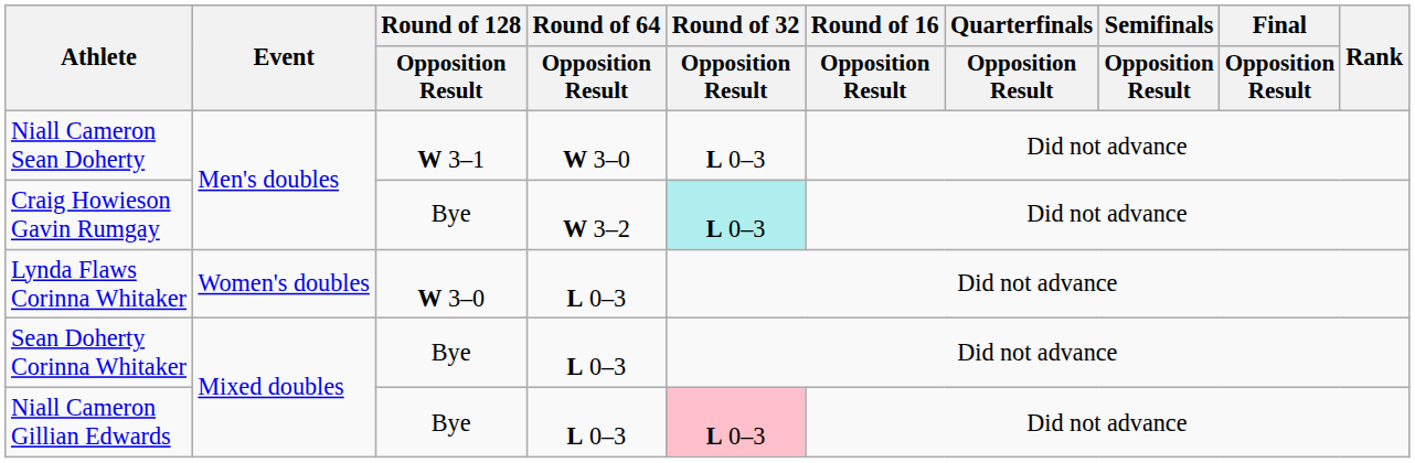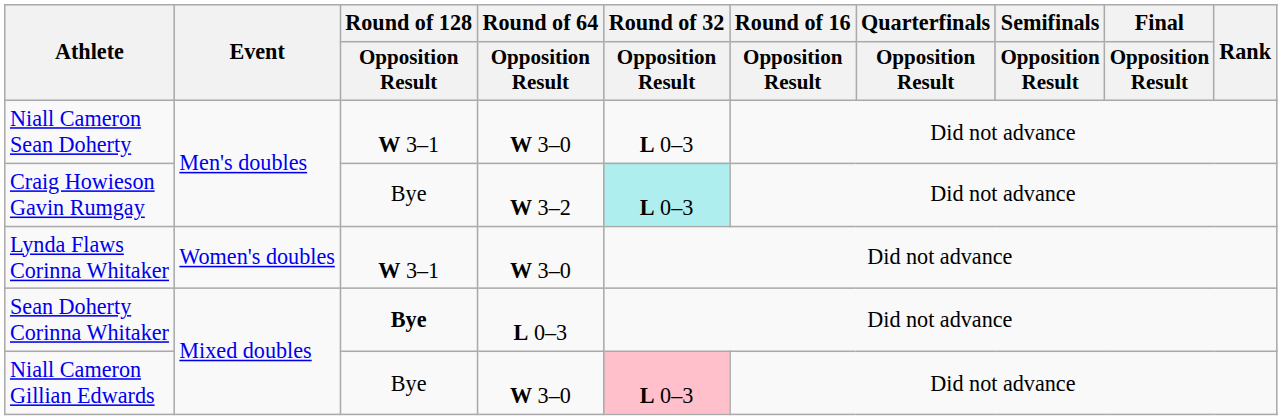Lynda Flaws Corinna Whitaker | Round of 128 / Opposition Result: W 3–0 -> W 3–1
Lynda Flaws Corinna Whitaker | Round of 64 / Opposition Result: L 0–3 -> W 3–0
Sean Doherty Corinna Whitaker | Round of 128 / Opposition Result: normal -> bold
Niall Cameron Gillian Edwards | Round of 64 / Opposition Result: L 0–3 -> W 3–0
